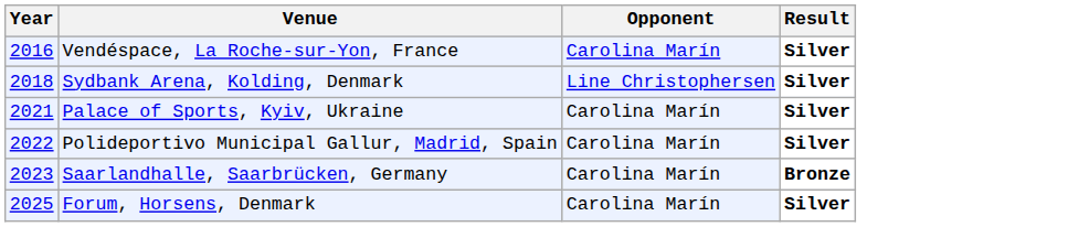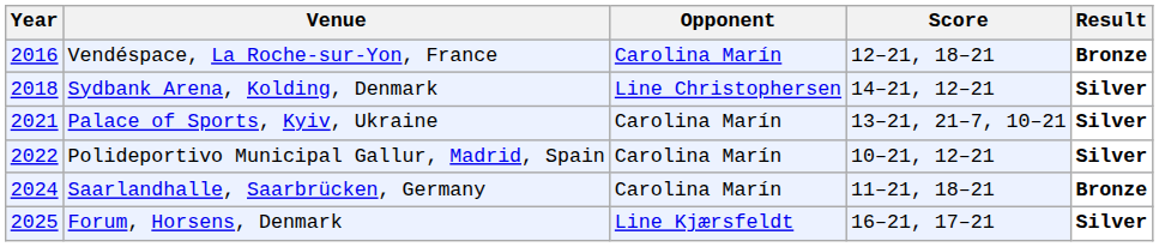+ column: Score | 12–21, 18–21 | 14–21, 12–21 | 13–21, 21–7, 10–21 | 10–21, 12–21 | 11–21, 18–21 | 16–21, 17–21
Vendéspace, La Roche-sur-Yon, France | Result: Silver -> Bronze
Saarlandhalle, Saarbrücken, Germany | Year: 2023 -> 2024
Forum, Horsens, Denmark | Opponent: Carolina Marín -> Line Kjærsfeldt
